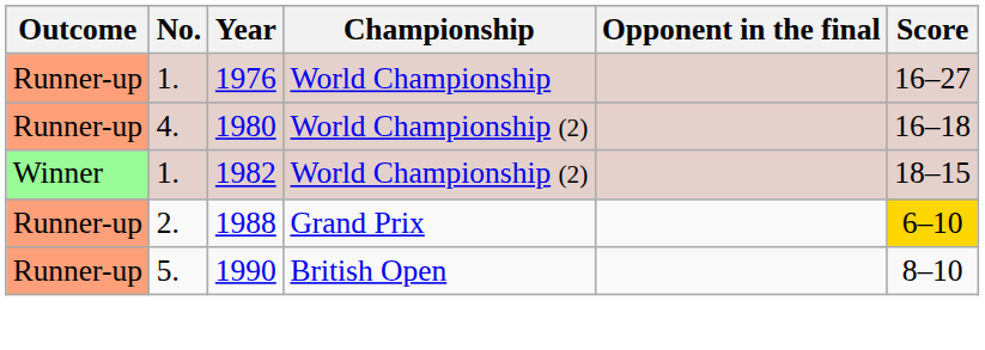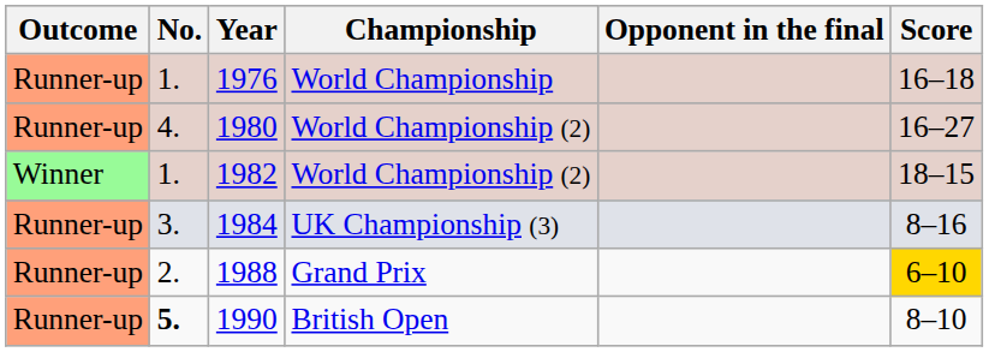1976 | Score: 16–27 -> 16–18
1980 | Score: 16–18 -> 16–27
+ row: Runner-up | 3. | 1984 | UK Championship (3) | 8–16
1990 | No.: normal -> bold
